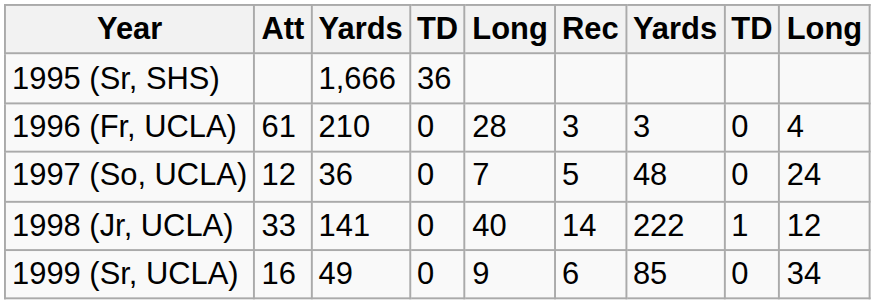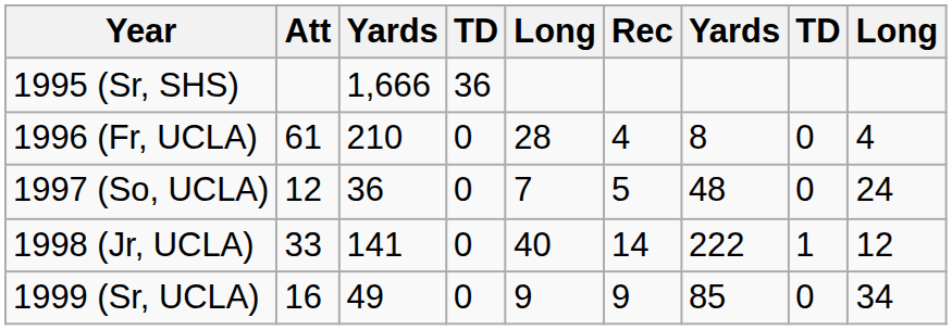1996 (Fr, UCLA) | Rec: 3 -> 4
1996 (Fr, UCLA) | column 7: 3 -> 8
1999 (Sr, UCLA) | Rec: 6 -> 9
